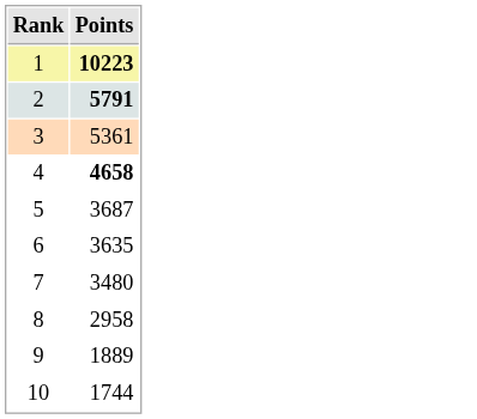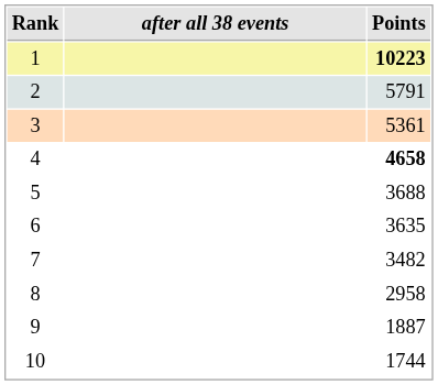+ column: after all 38 events
2 | Points: bold -> normal
5 | Points: 3687 -> 3688
7 | Points: 3480 -> 3482
9 | Points: 1889 -> 1887
